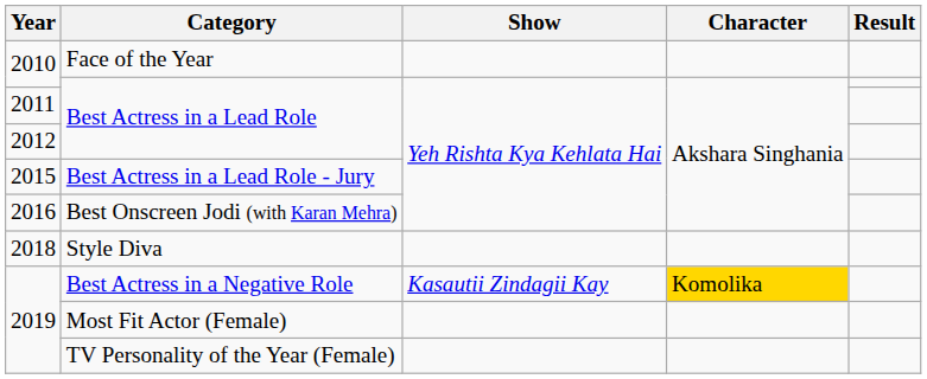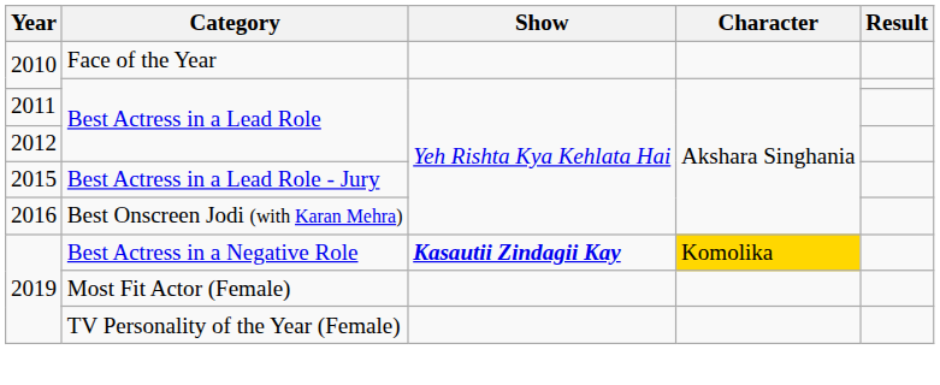- row: 2018 | Style Diva
Best Actress in a Negative Role | Show: normal -> bold
